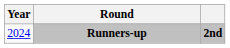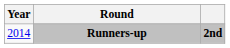Runners-up | Year: 2024 -> 2014
